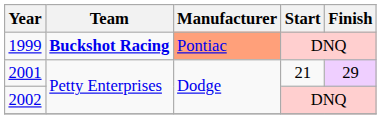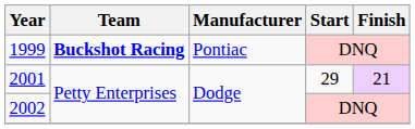1999 | Manufacturer: lightsalmon background -> no background
2001 | Start: 21 -> 29
2001 | Finish: 29 -> 21
